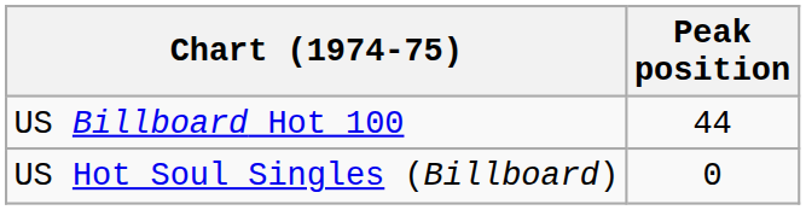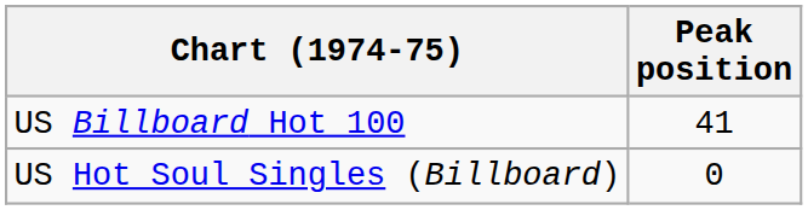US Billboard Hot 100 | Peak position: 44 -> 41
